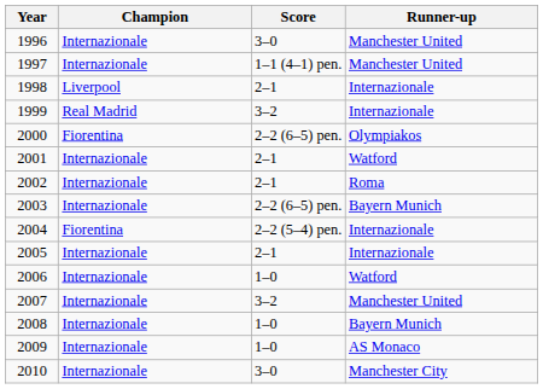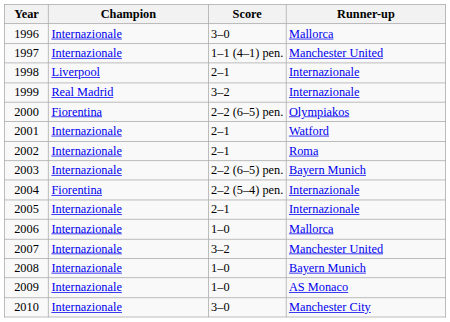1996 | Runner-up: Manchester United -> Mallorca
2006 | Runner-up: Watford -> Mallorca
